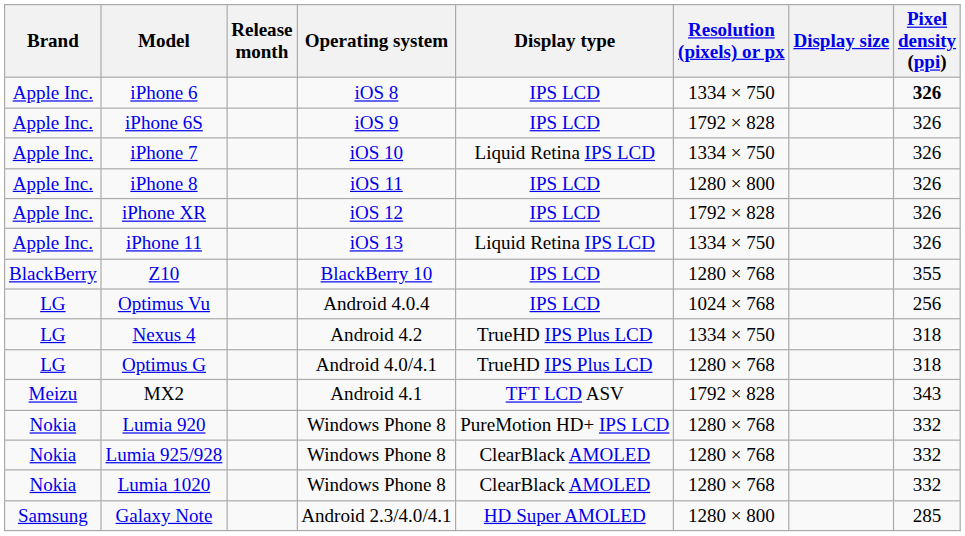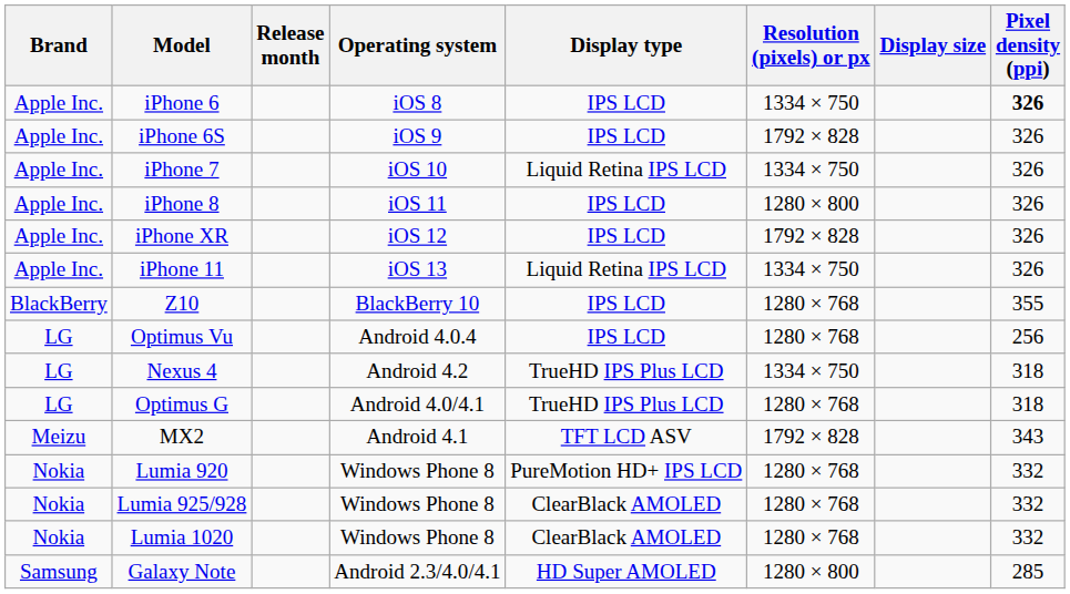Optimus Vu | Resolution (pixels) or px: 1024 × 768 -> 1280 × 768
